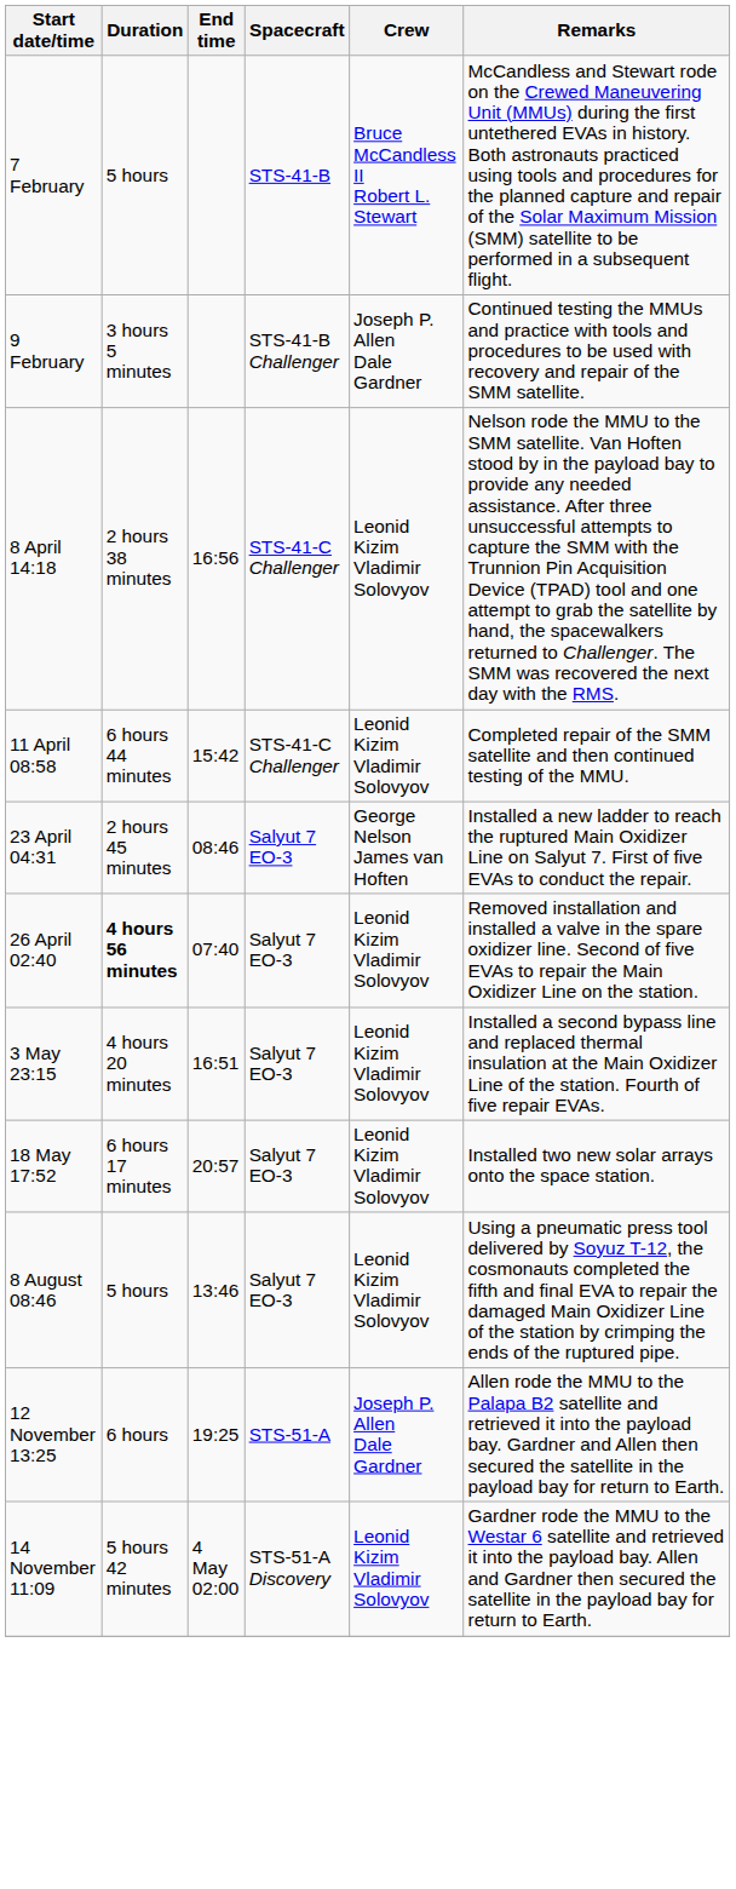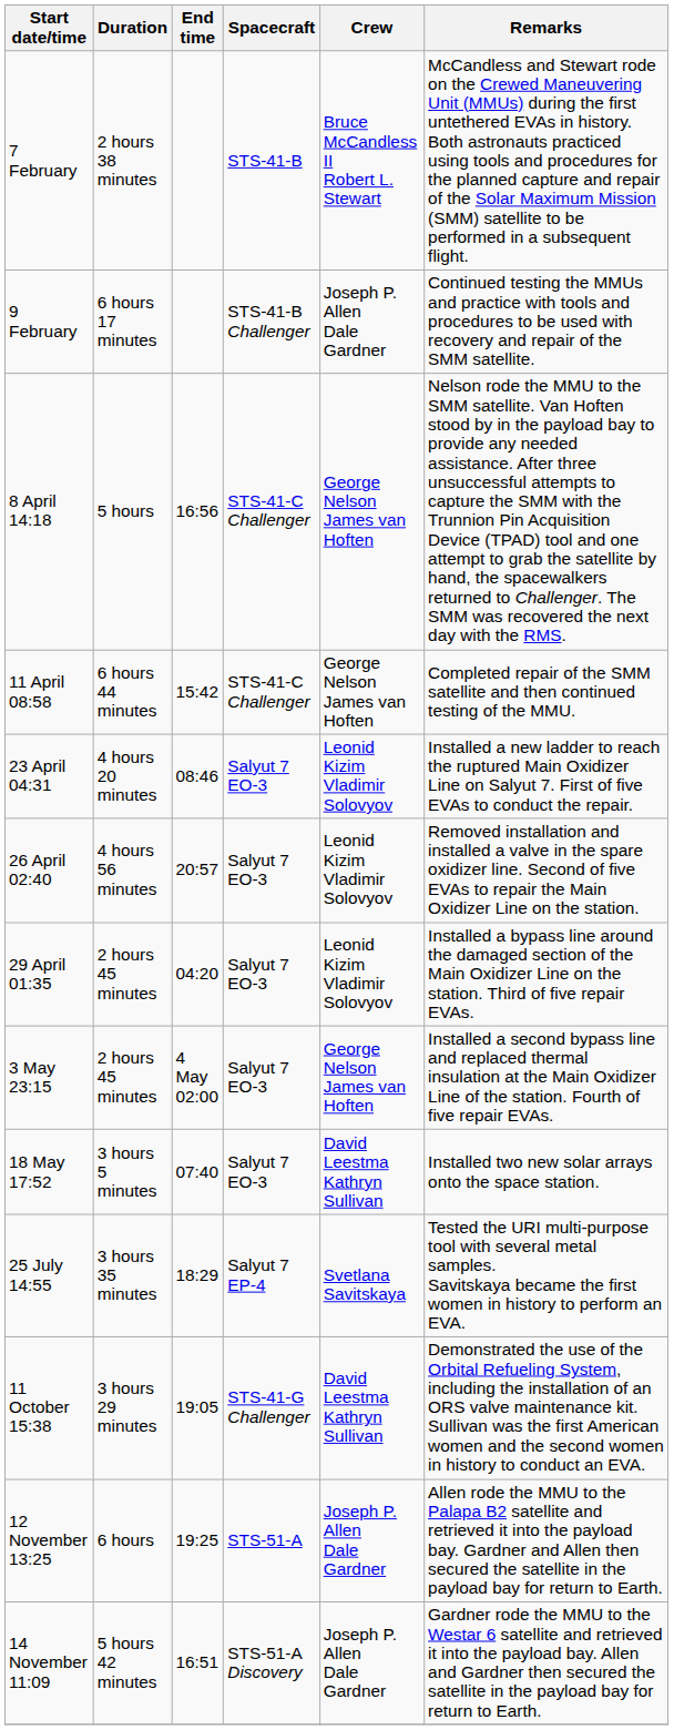7 February | Duration: 5 hours -> 2 hours 38 minutes
9 February | Duration: 3 hours 5 minutes -> 6 hours 17 minutes
8 April 14:18 | Duration: 2 hours 38 minutes -> 5 hours
8 April 14:18 | Crew: Leonid Kizim Vladimir Solovyov -> George Nelson James van Hoften
11 April 08:58 | Crew: Leonid Kizim Vladimir Solovyov -> George Nelson James van Hoften
23 April 04:31 | Duration: 2 hours 45 minutes -> 4 hours 20 minutes
23 April 04:31 | Crew: George Nelson James van Hoften -> Leonid Kizim Vladimir Solovyov
26 April 02:40 | Duration: bold -> normal
26 April 02:40 | End time: 07:40 -> 20:57
+ row: 29 April 01:35 | 2 hours 45 minutes | 04:20 | Salyut 7 EO-3 | Leonid Kizim Vladimir Solovyov | Installed a bypass line around the damaged section of the Main Oxidizer Line on the station. Third of five repair EVAs.
3 May 23:15 | Duration: 4 hours 20 minutes -> 2 hours 45 minutes
3 May 23:15 | End time: 16:51 -> 4 May 02:00
3 May 23:15 | Crew: Leonid Kizim Vladimir Solovyov -> George Nelson James van Hoften
18 May 17:52 | Duration: 6 hours 17 minutes -> 3 hours 5 minutes
18 May 17:52 | End time: 20:57 -> 07:40
18 May 17:52 | Crew: Leonid Kizim Vladimir Solovyov -> David Leestma Kathryn Sullivan
+ row: 25 July 14:55 | 3 hours 35 minutes | 18:29 | Salyut 7 EP-4 | Svetlana Savitskaya | Tested the URI multi-purpose tool with several metal samples. Savitskaya became the first women in history to perform an EVA.
- row: 8 August 08:46 | 5 hours | 13:46 | Salyut 7 EO-3 | Leonid Kizim Vladimir Solovyov | Using a pneumatic press tool delivered by Soyuz T-12, the cosmonauts completed the fifth and final EVA to repair the damaged Main Oxidizer Line of the station by crimping the ends of the ruptured pipe.
+ row: 11 October 15:38 | 3 hours 29 minutes | 19:05 | STS-41-G Challenger | David Leestma Kathryn Sullivan | Demonstrated the use of the Orbital Refueling System, including the installation of an ORS valve maintenance kit. Sullivan was the first American women and the second women in history to conduct an EVA.
14 November 11:09 | End time: 4 May 02:00 -> 16:51
14 November 11:09 | Crew: Leonid Kizim Vladimir Solovyov -> Joseph P. Allen Dale Gardner
